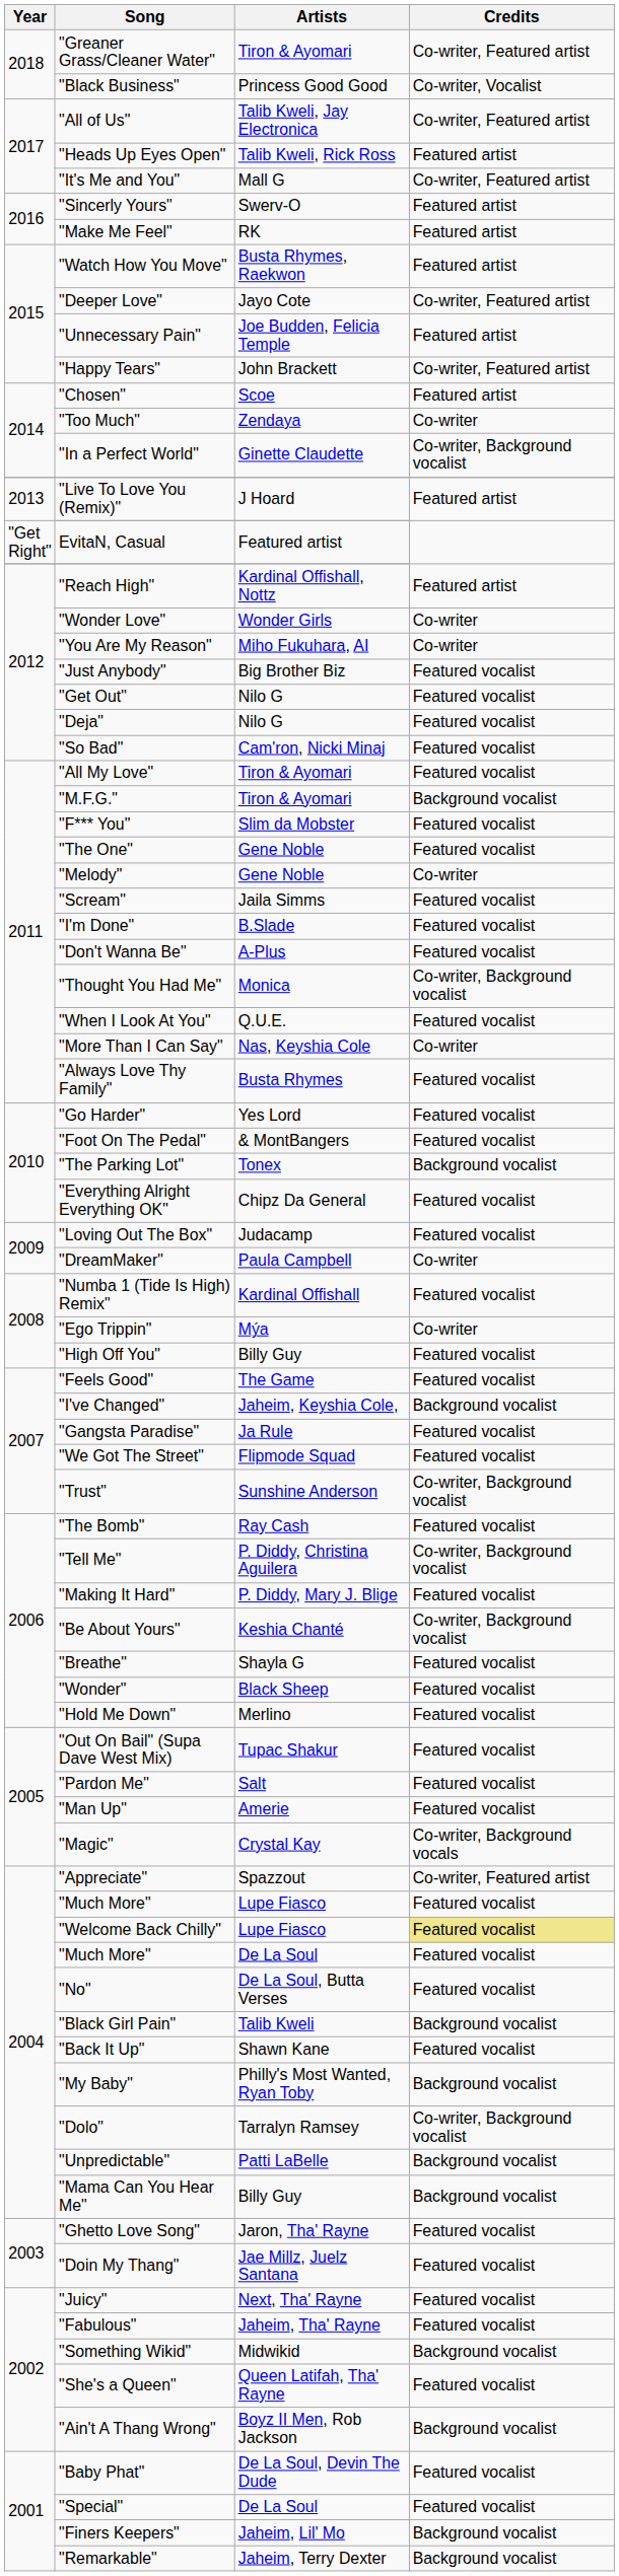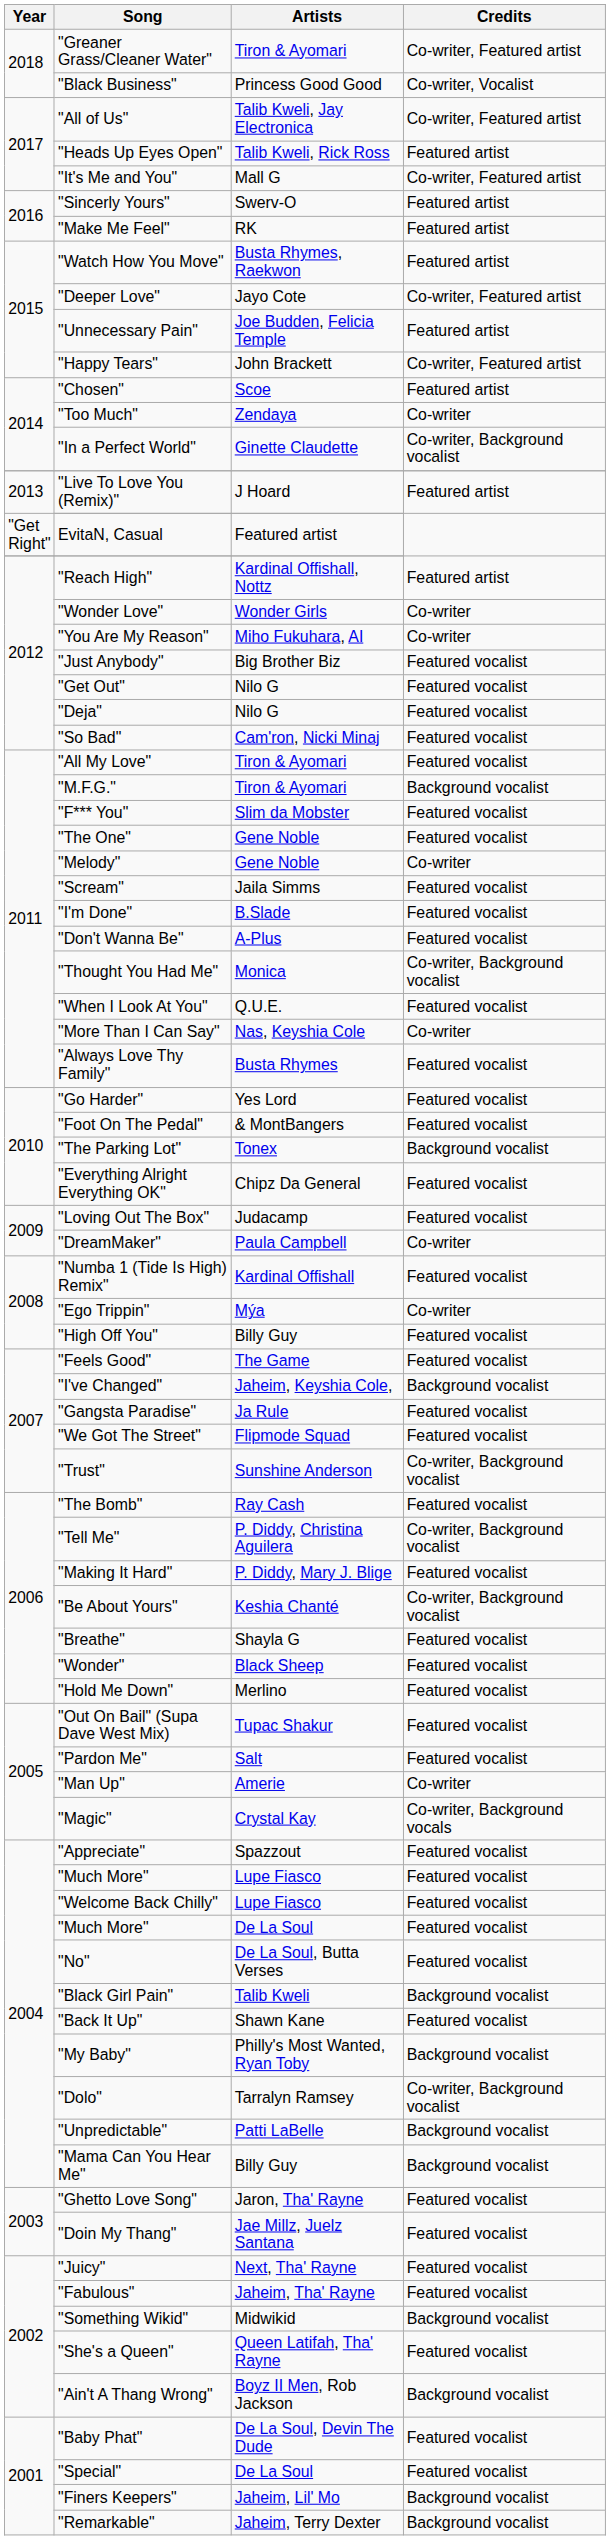"Man Up" | Credits: Featured vocalist -> Co-writer
"Appreciate" | Credits: Co-writer, Featured artist -> Featured vocalist
"Welcome Back Chilly" | Credits: khaki background -> no background
